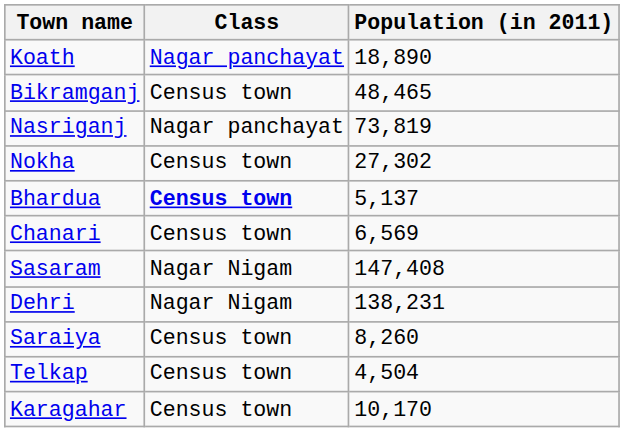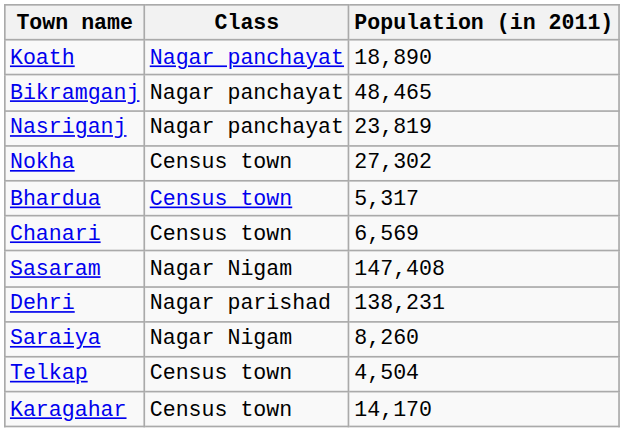Bikramganj | Class: Census town -> Nagar panchayat
Nasriganj | Population (in 2011): 73,819 -> 23,819
Bhardua | Class: bold -> normal
Bhardua | Population (in 2011): 5,137 -> 5,317
Dehri | Class: Nagar Nigam -> Nagar parishad
Saraiya | Class: Census town -> Nagar Nigam
Karagahar | Population (in 2011): 10,170 -> 14,170
